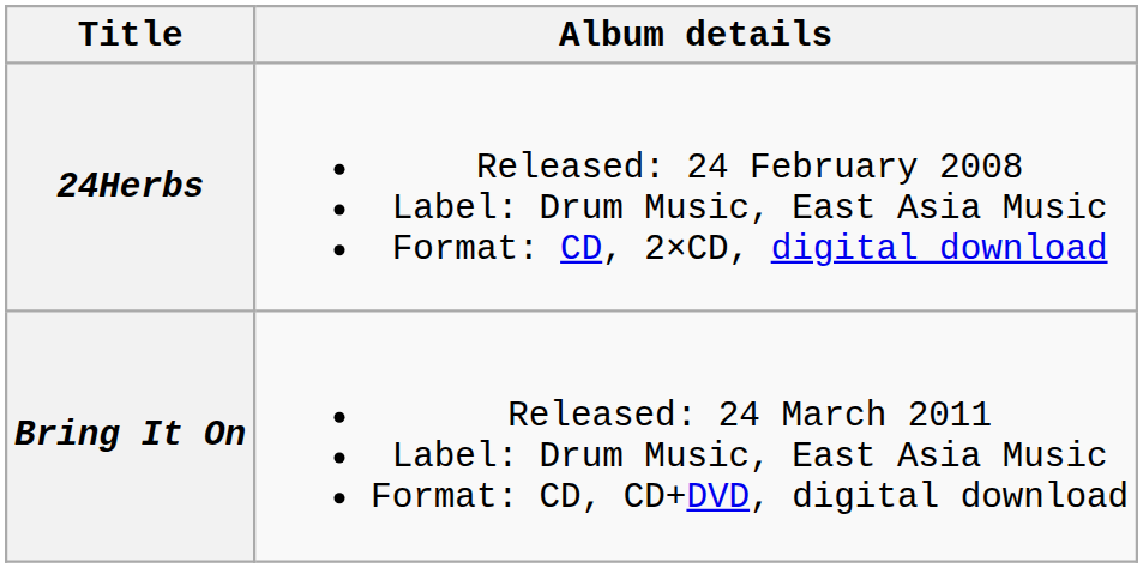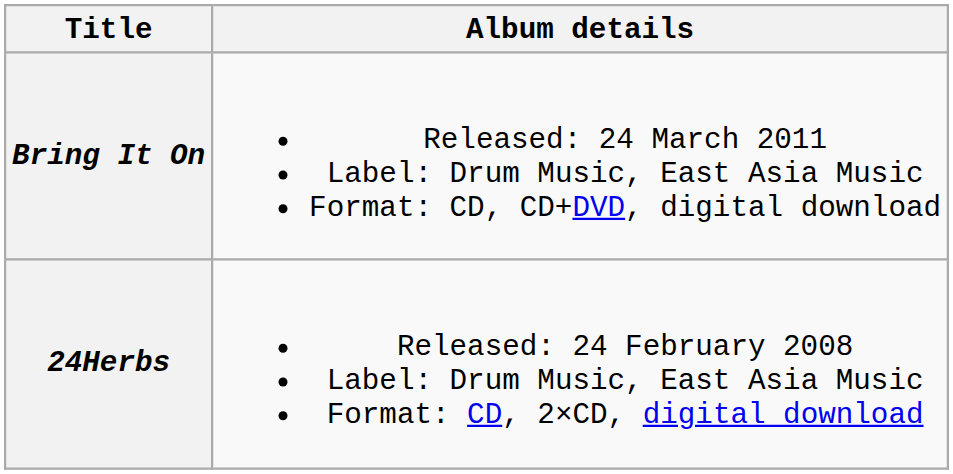rows swapped: 24Herbs <-> Bring It On
